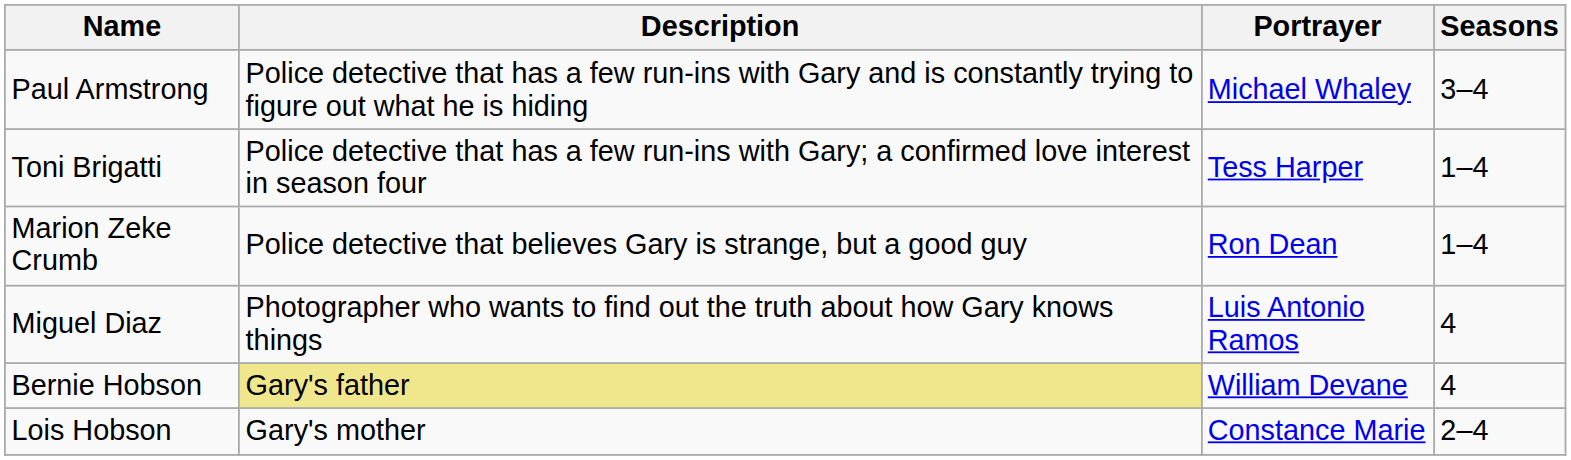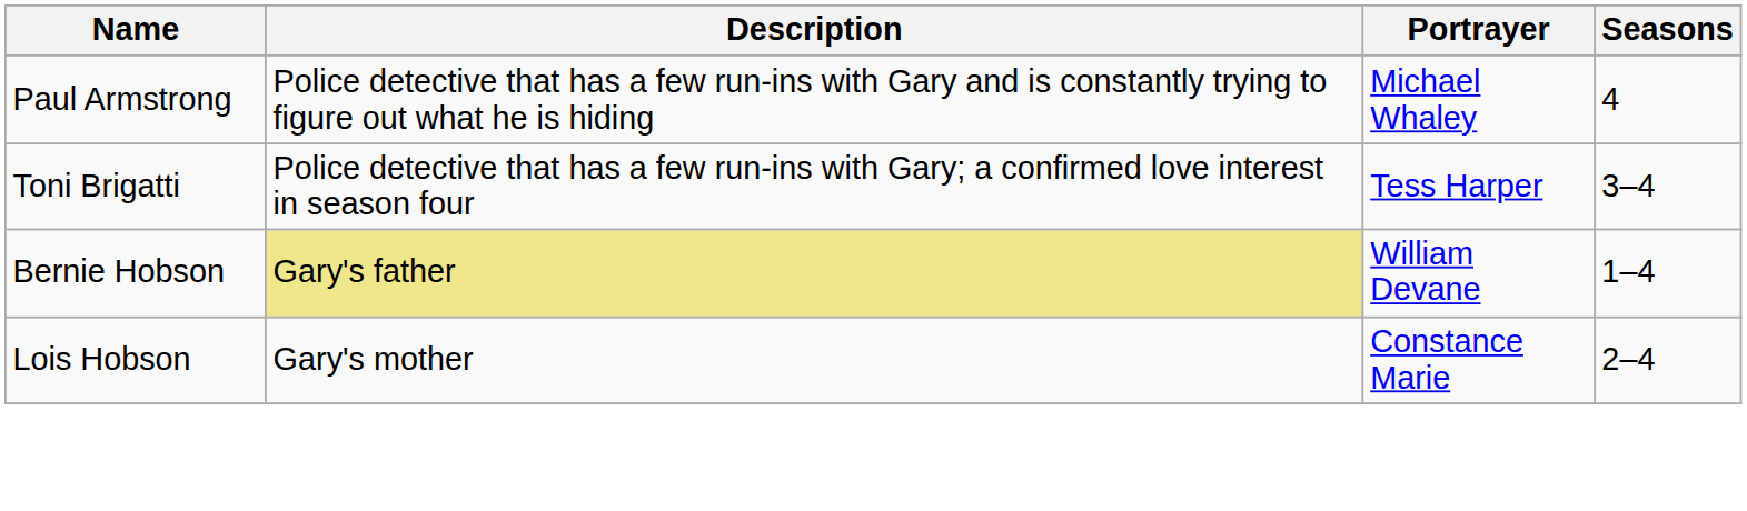Paul Armstrong | Seasons: 3–4 -> 4
Toni Brigatti | Seasons: 1–4 -> 3–4
- row: Marion Zeke Crumb | Police detective that believes Gary is strange, but a good guy | Ron Dean | 1–4
- row: Miguel Diaz | Photographer who wants to find out the truth about how Gary knows things | Luis Antonio Ramos | 4
Bernie Hobson | Seasons: 4 -> 1–4
